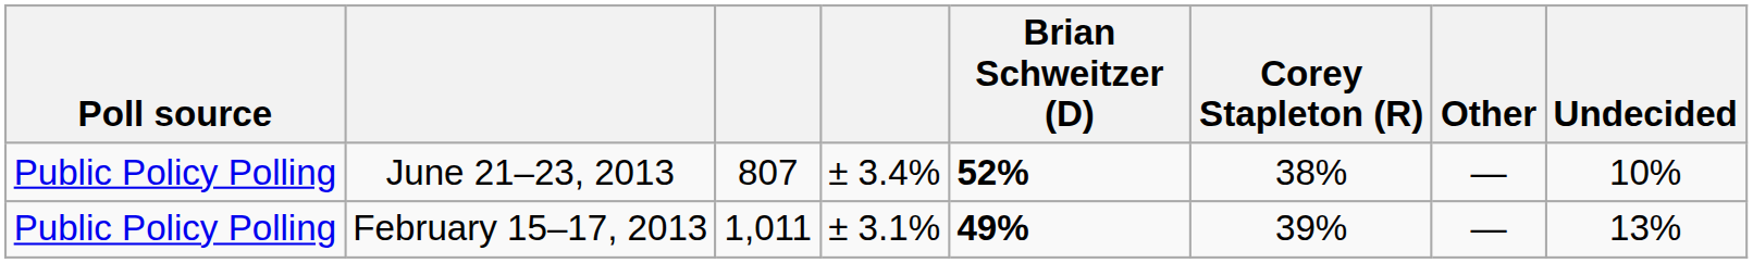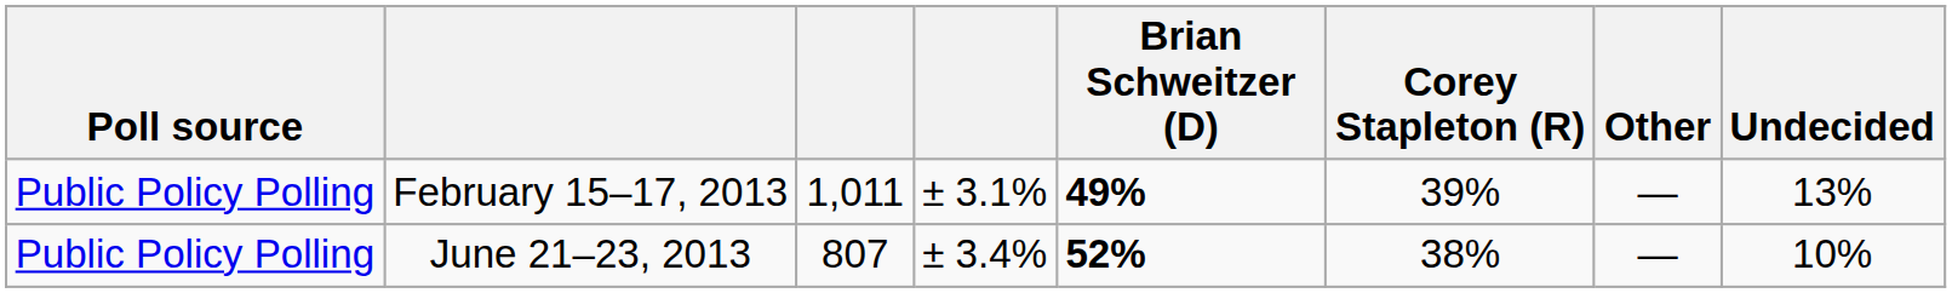rows swapped: February 15–17, 2013 <-> June 21–23, 2013
